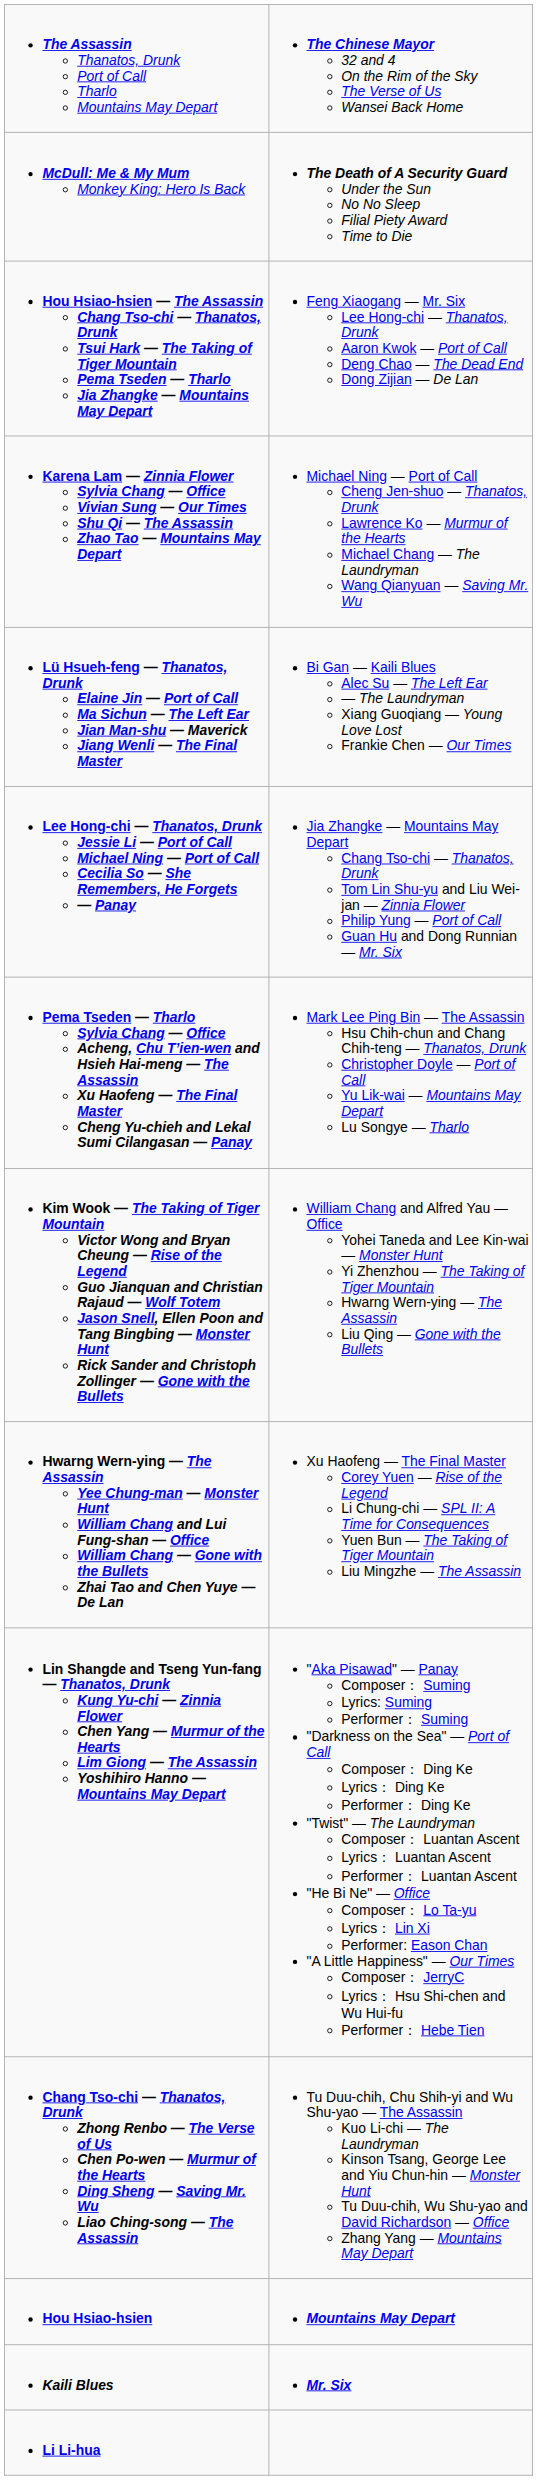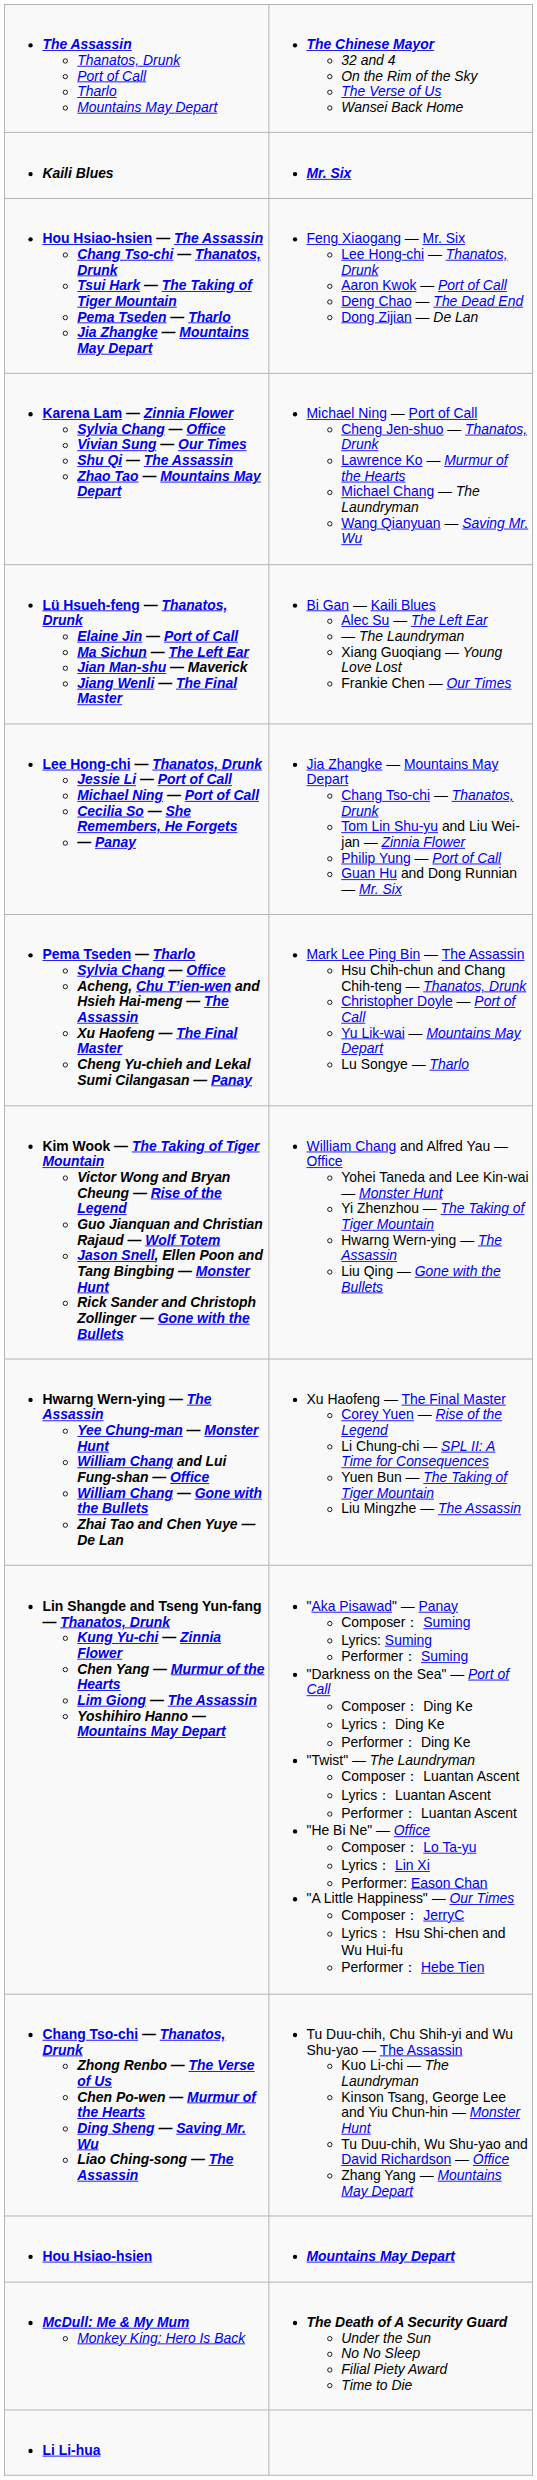rows swapped: McDull: Me & My Mum Monkey King: Hero Is Back <-> Kaili Blues
